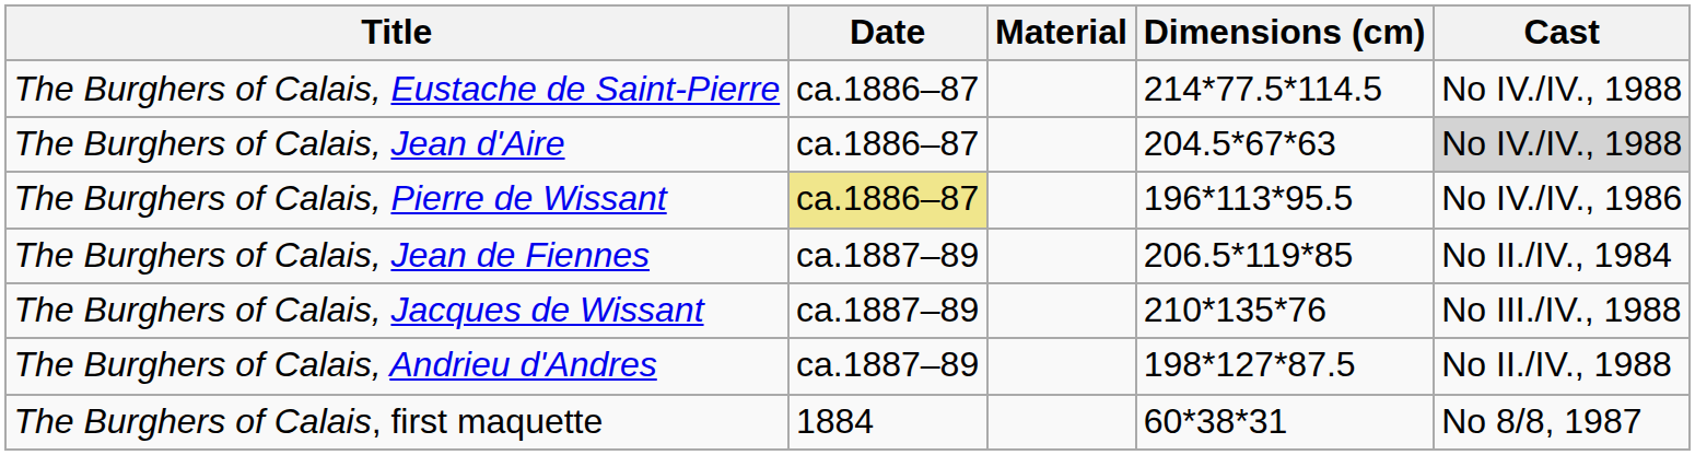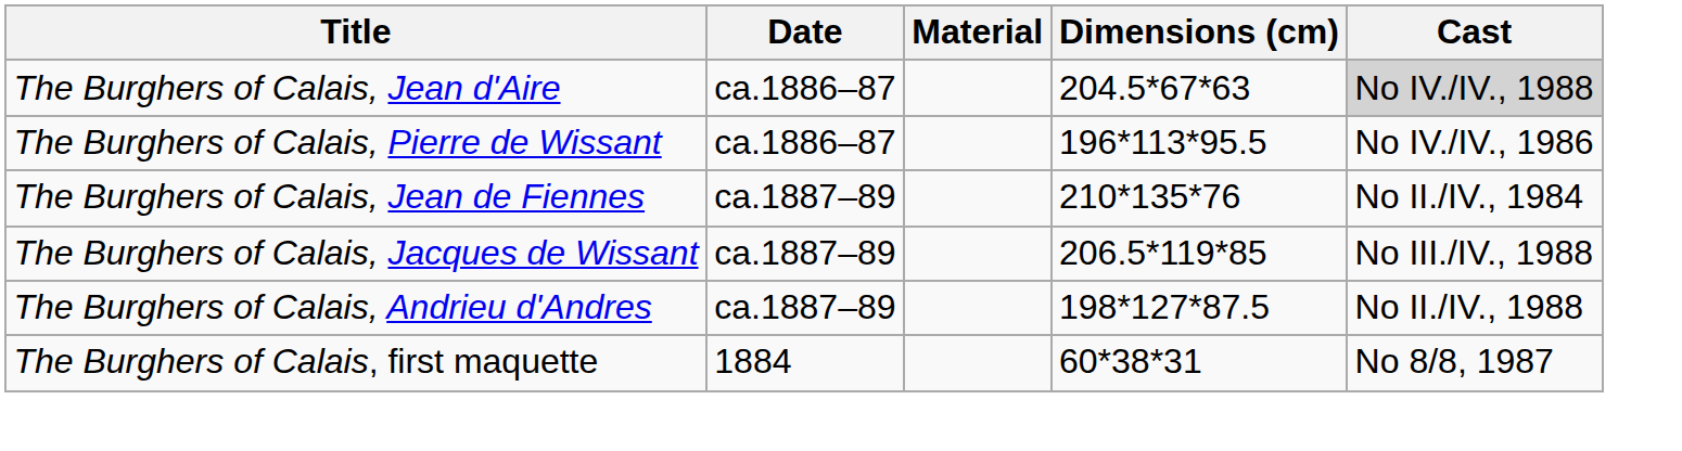- row: The Burghers of Calais, Eustache de Saint-Pierre | ca.1886–87 | 214*77.5*114.5 | No IV./IV., 1988
The Burghers of Calais, Pierre de Wissant | Date: khaki background -> no background
The Burghers of Calais, Jean de Fiennes | Dimensions (cm): 206.5*119*85 -> 210*135*76
The Burghers of Calais, Jacques de Wissant | Dimensions (cm): 210*135*76 -> 206.5*119*85
